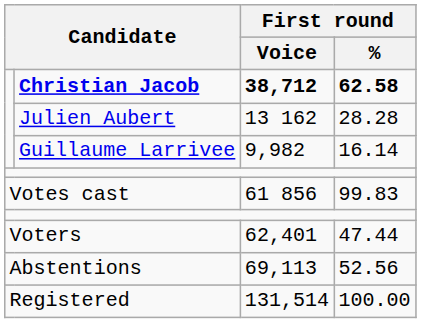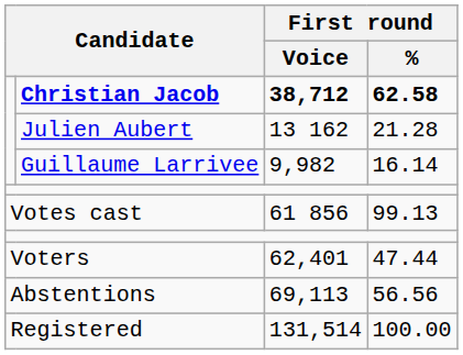Julien Aubert | First round / %: 28.28 -> 21.28
Votes cast | First round / %: 99.83 -> 99.13
Abstentions | First round / %: 52.56 -> 56.56
